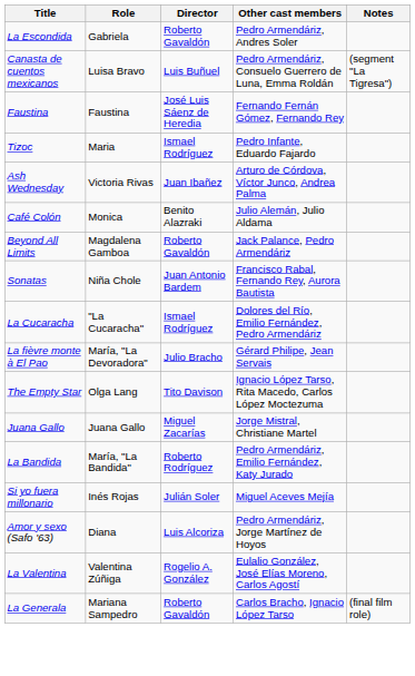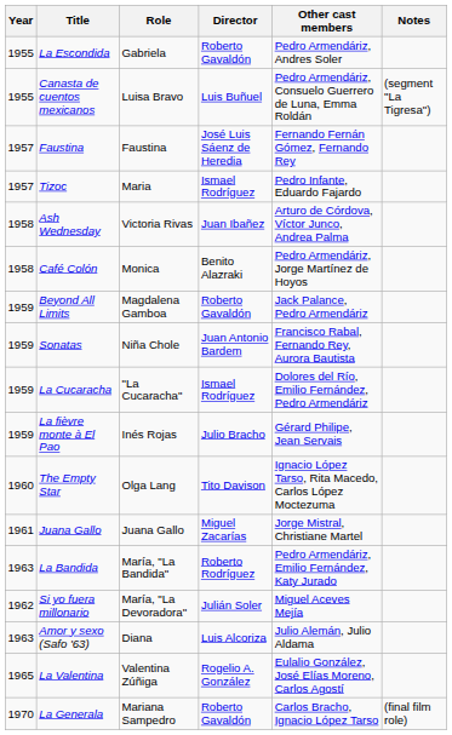+ column: Year | 1955 | 1955 | 1957 | 1957 | 1958 | 1958 | 1959 | 1959 | 1959 | 1959 | 1960 | 1961 | 1963 | 1962 | 1963 | 1965 | 1970
Café Colón | Other cast members: Julio Alemán, Julio Aldama -> Pedro Armendáriz, Jorge Martínez de Hoyos
La fièvre monte à El Pao | Role: María, "La Devoradora" -> Inés Rojas
Si yo fuera millonario | Role: Inés Rojas -> María, "La Devoradora"
Amor y sexo (Safo '63) | Other cast members: Pedro Armendáriz, Jorge Martínez de Hoyos -> Julio Alemán, Julio Aldama
